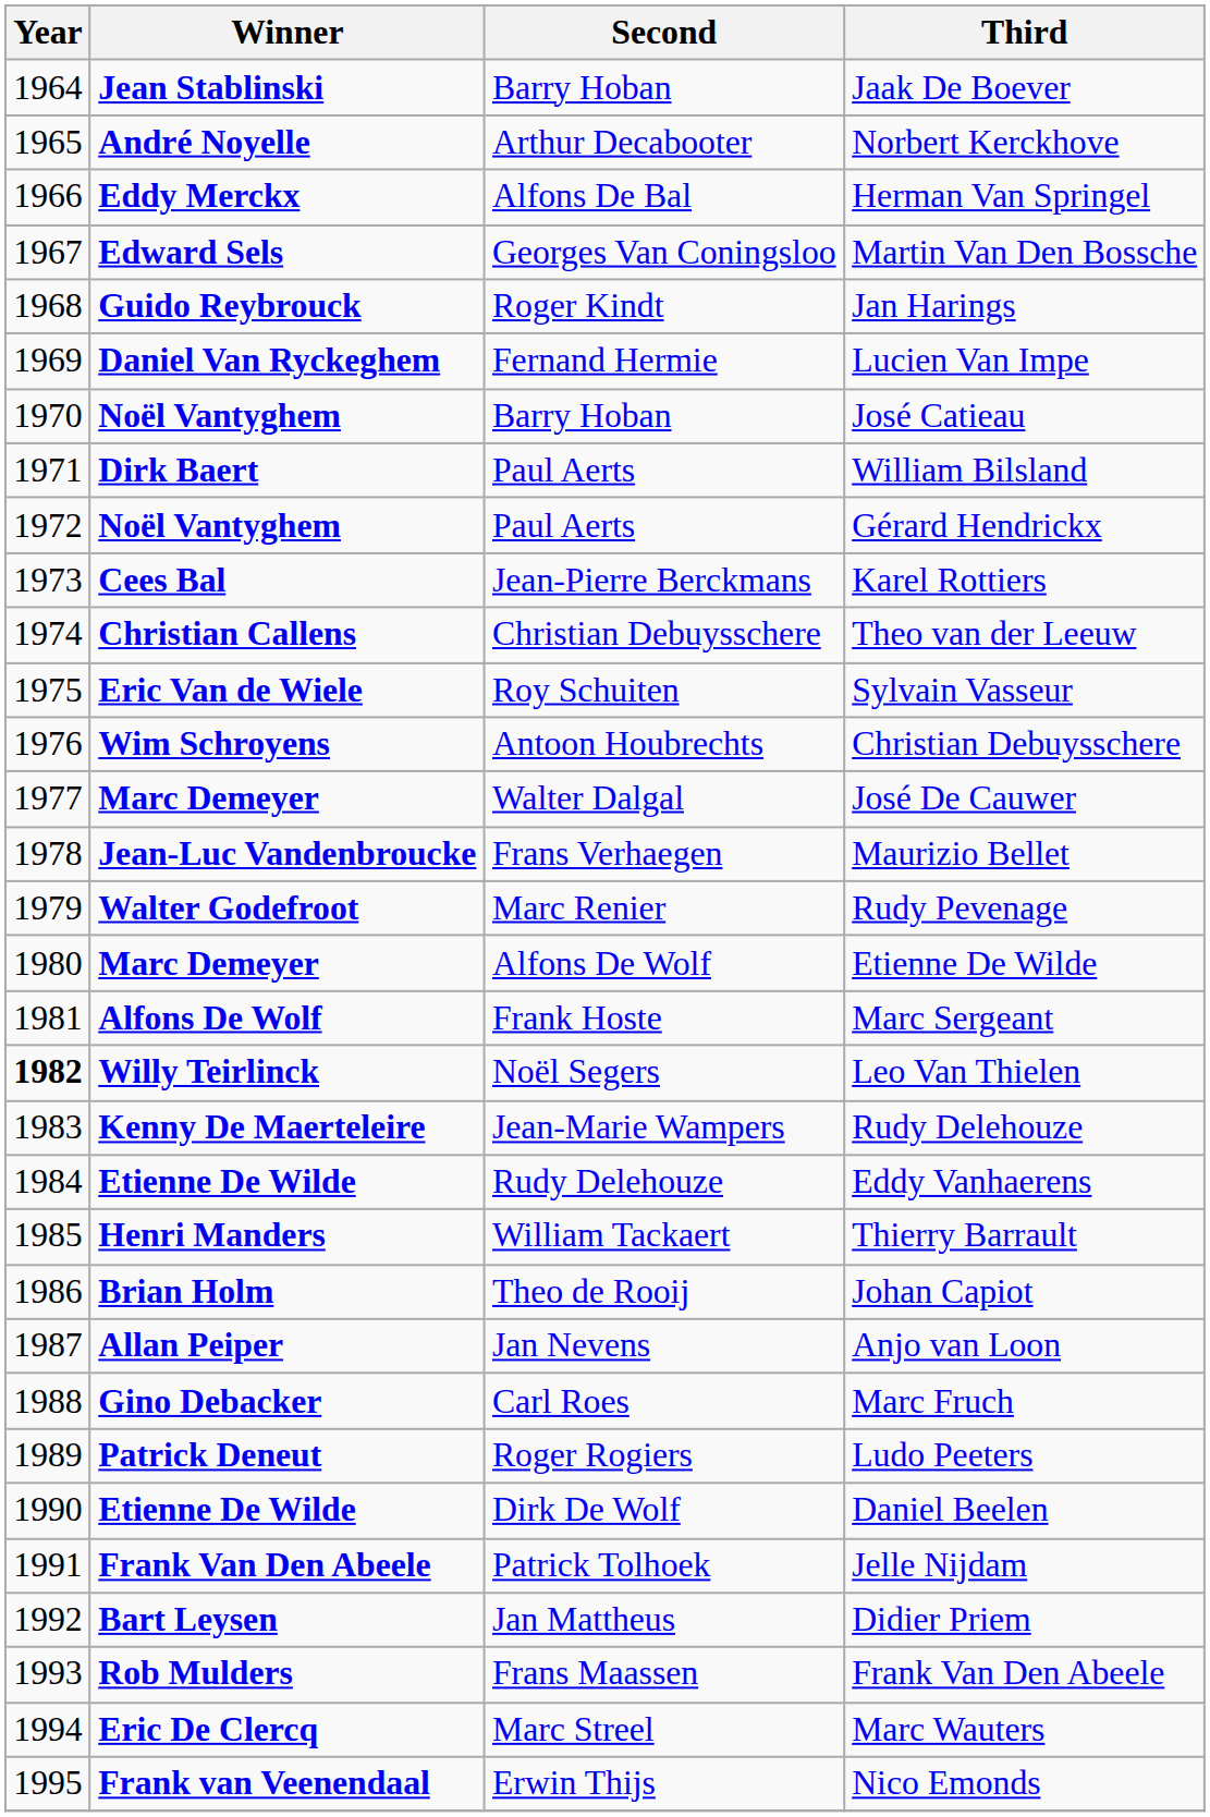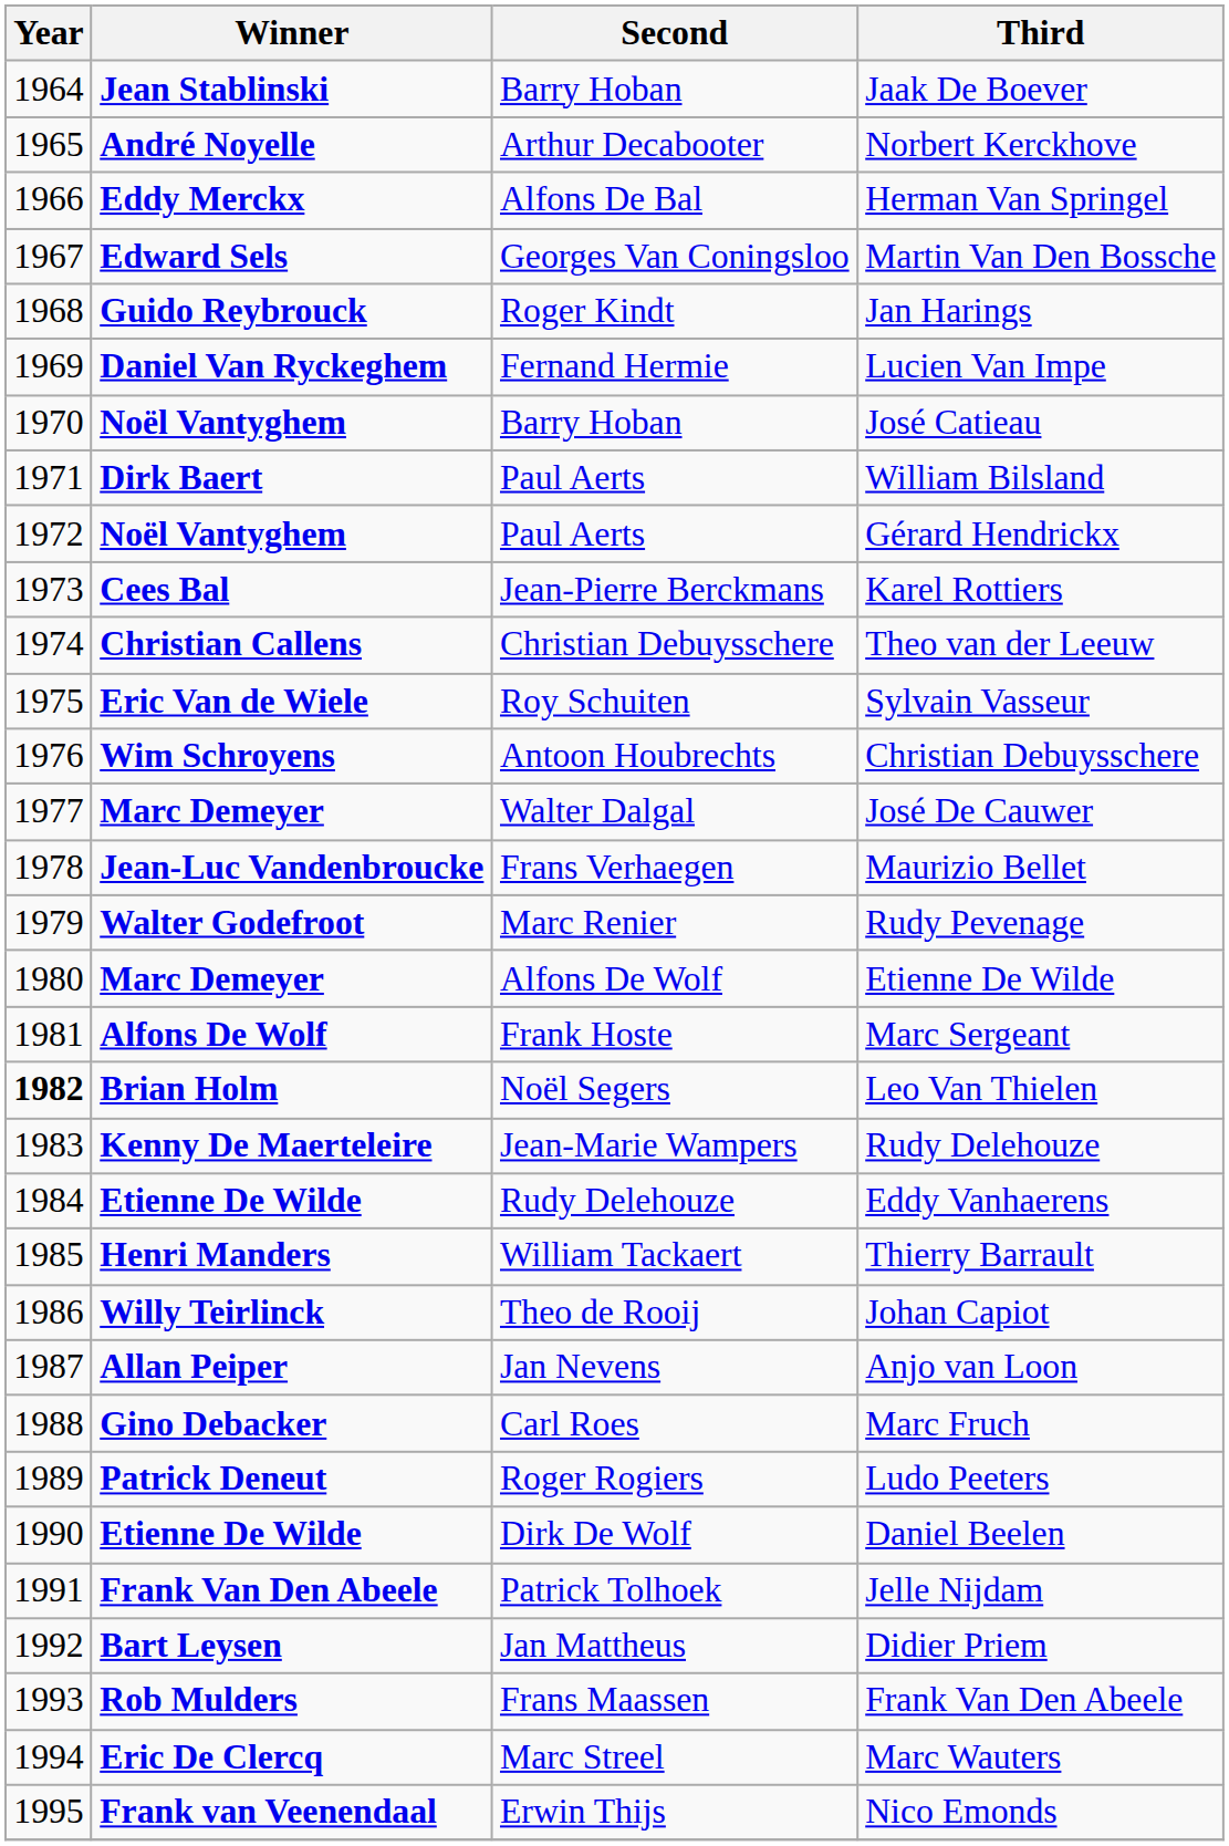Leo Van Thielen | Winner: Willy Teirlinck -> Brian Holm
Johan Capiot | Winner: Brian Holm -> Willy Teirlinck
